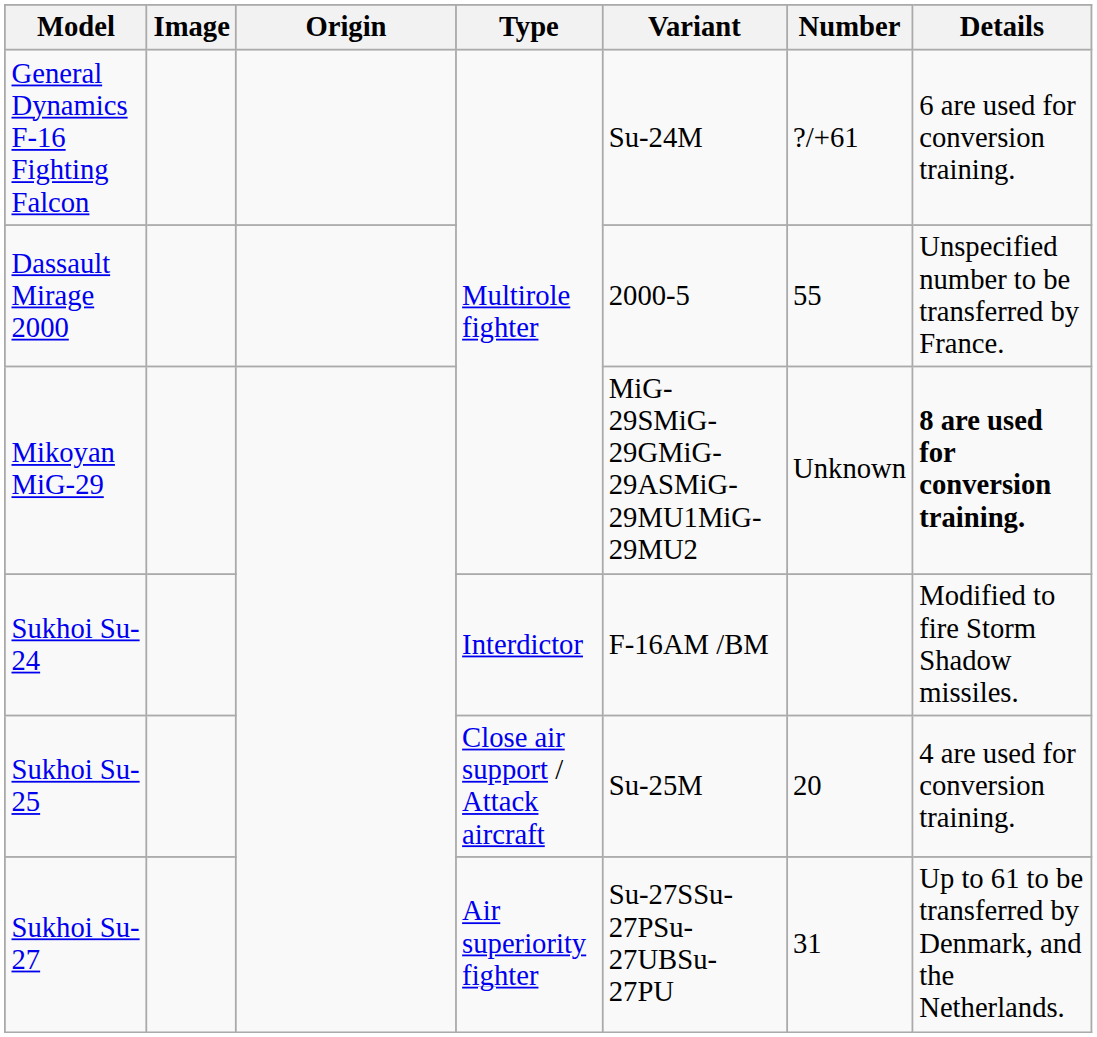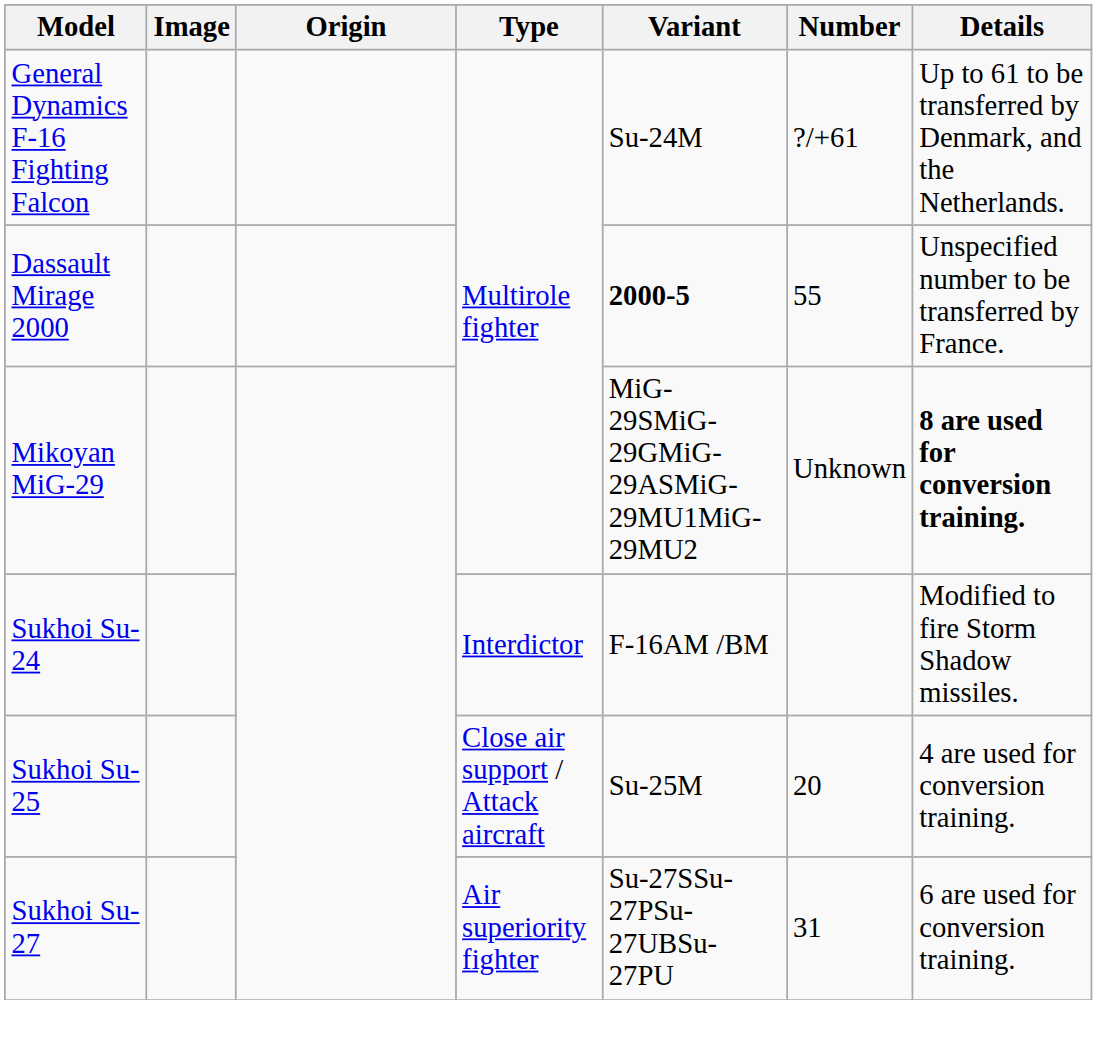General Dynamics F-16 Fighting Falcon | Details: 6 are used for conversion training. -> Up to 61 to be transferred by Denmark, and the Netherlands.
Dassault Mirage 2000 | Variant: normal -> bold
Sukhoi Su-27 | Details: Up to 61 to be transferred by Denmark, and the Netherlands. -> 6 are used for conversion training.
